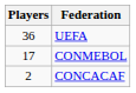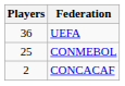CONMEBOL | Players: 17 -> 25
